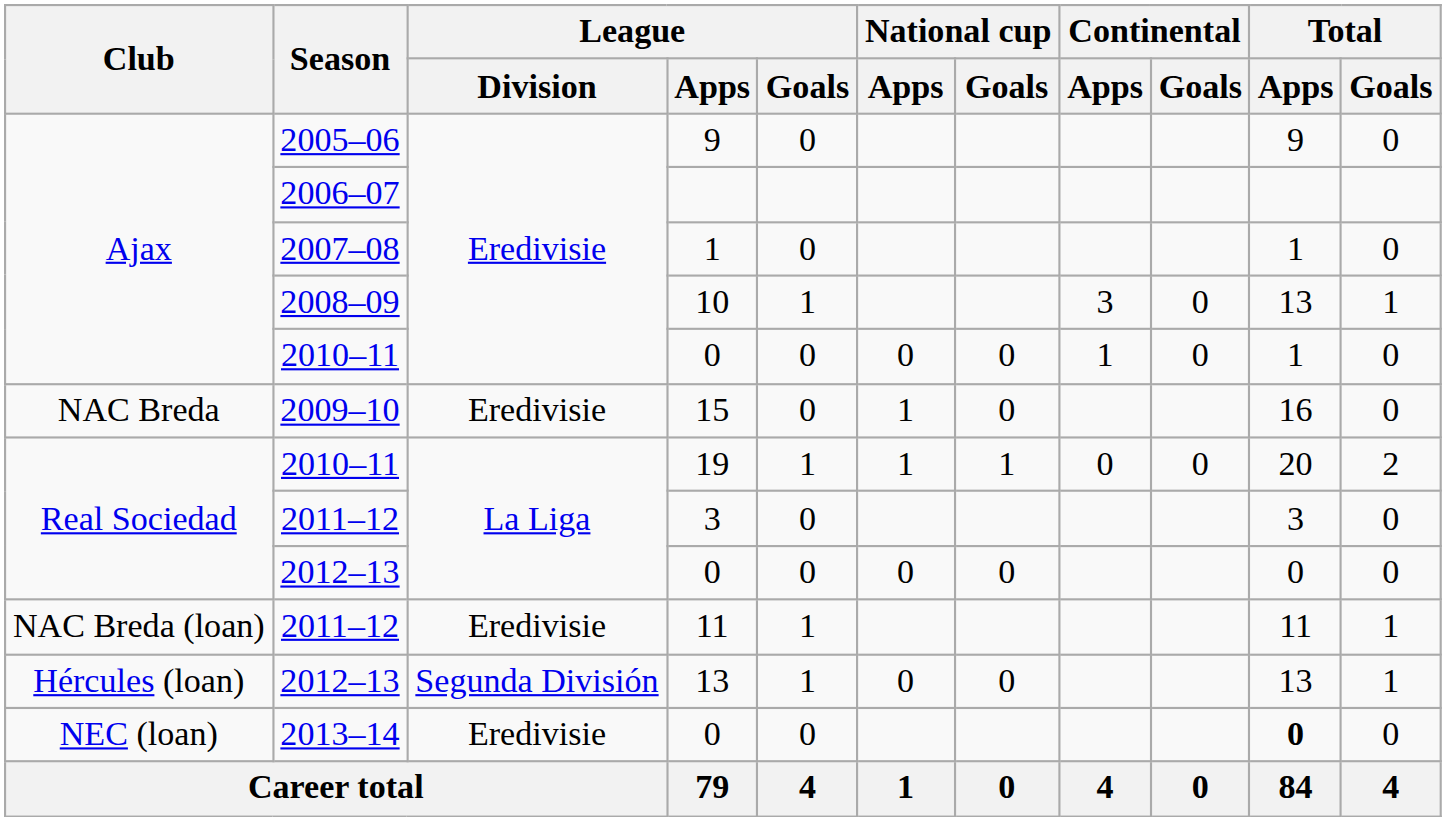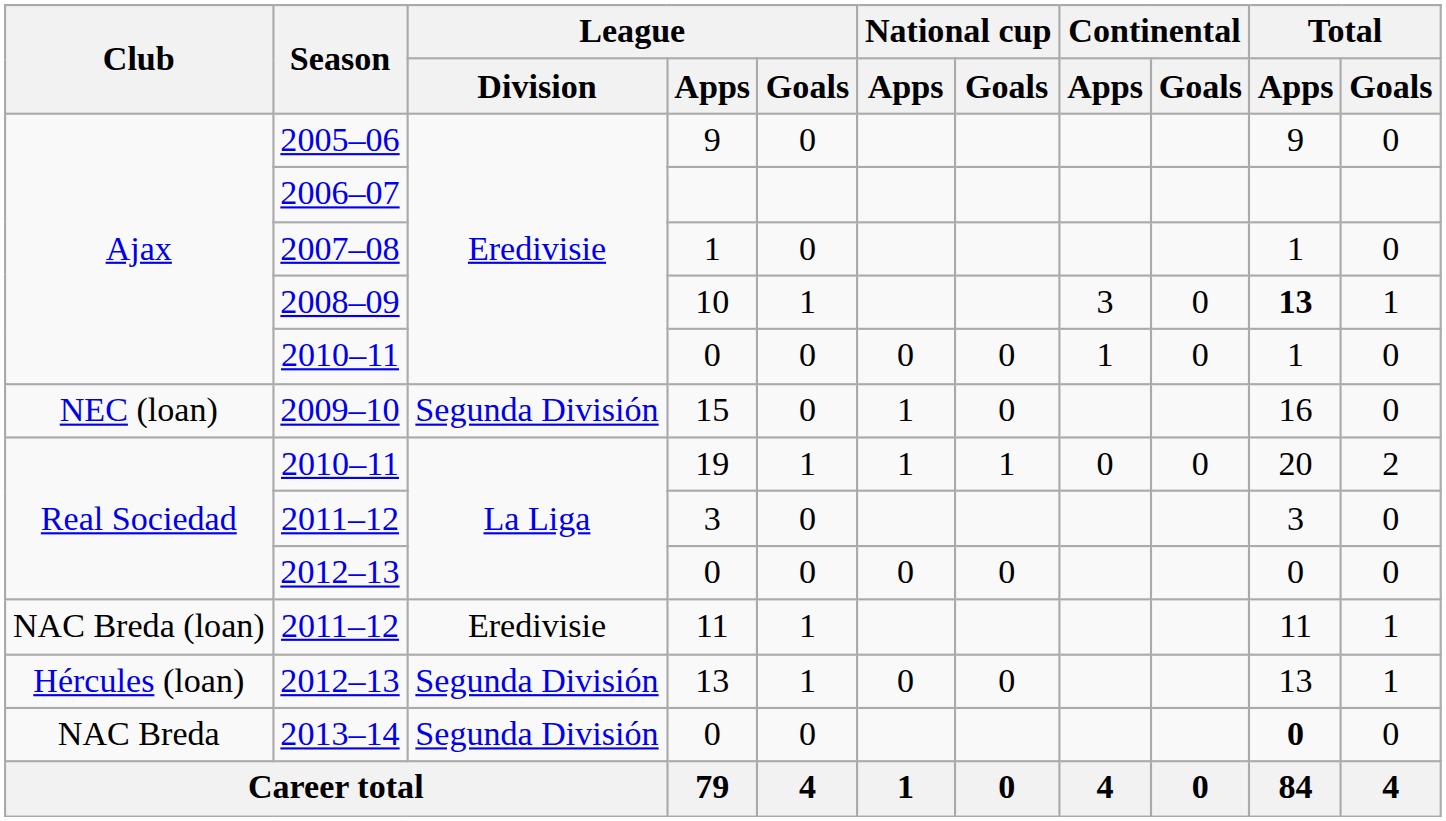10 | Total / Apps: normal -> bold
15 | Club: NAC Breda -> NEC (loan)
15 | League / Division: Eredivisie -> Segunda División
2013–14 / 0 | Club: NEC (loan) -> NAC Breda
2013–14 / 0 | League / Division: Eredivisie -> Segunda División
